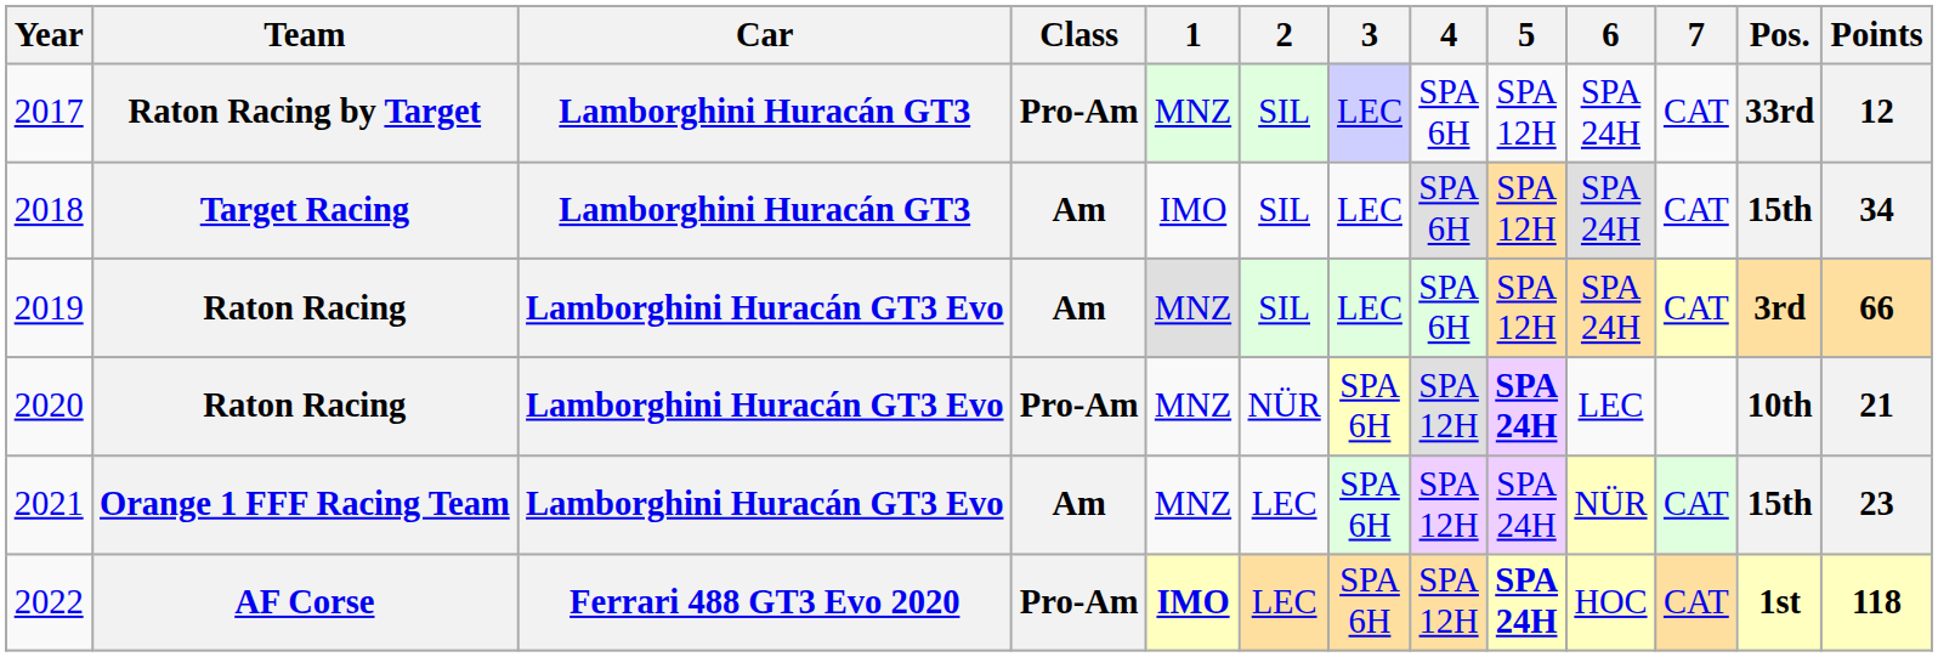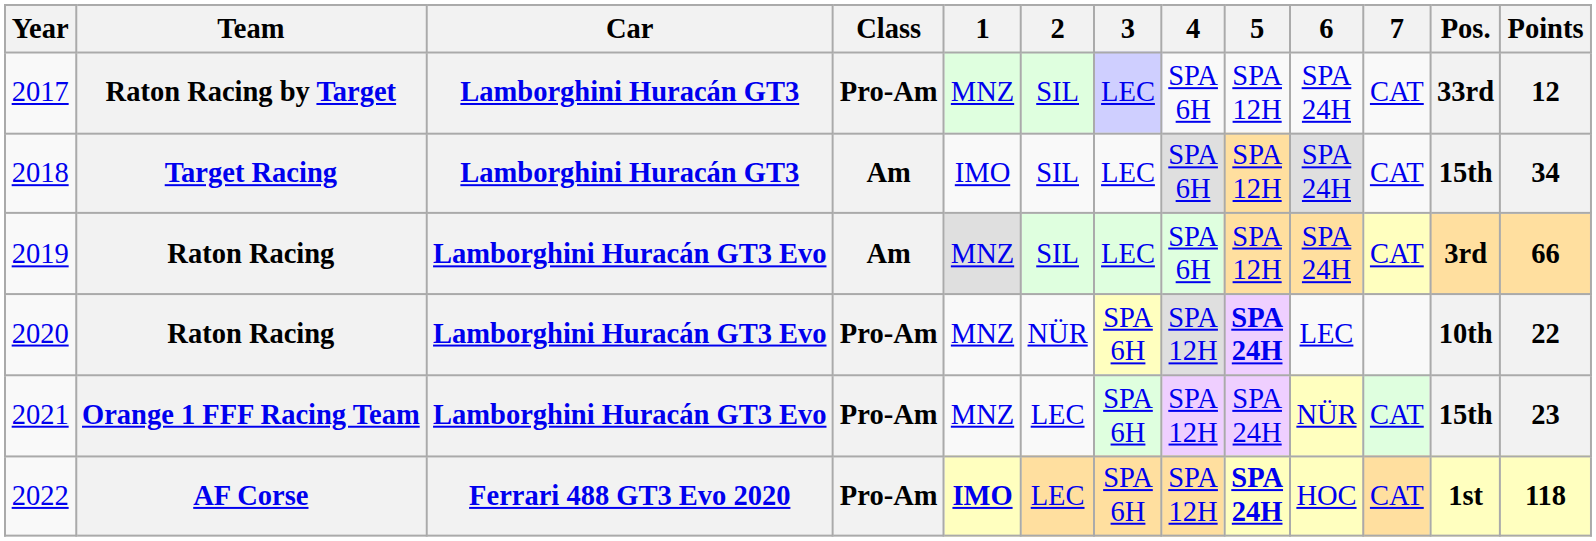2020 | Points: 21 -> 22
2021 | Class: Am -> Pro-Am
